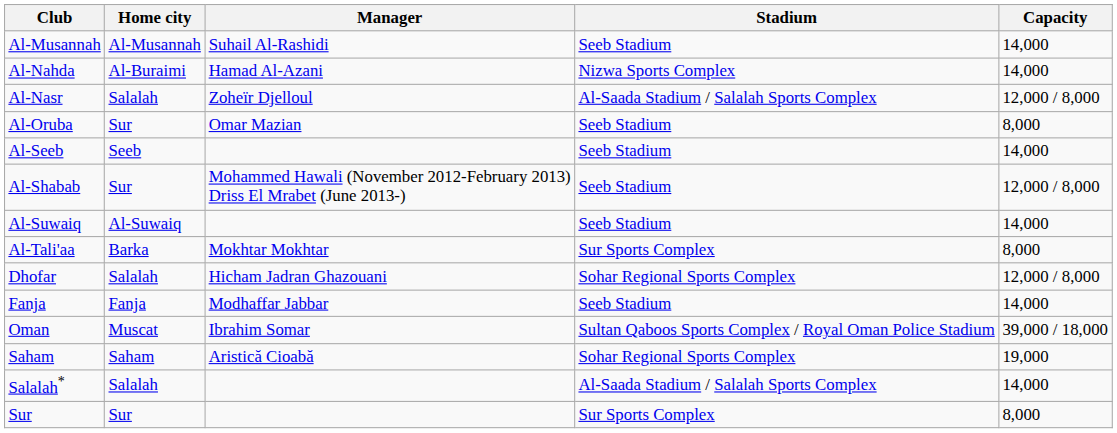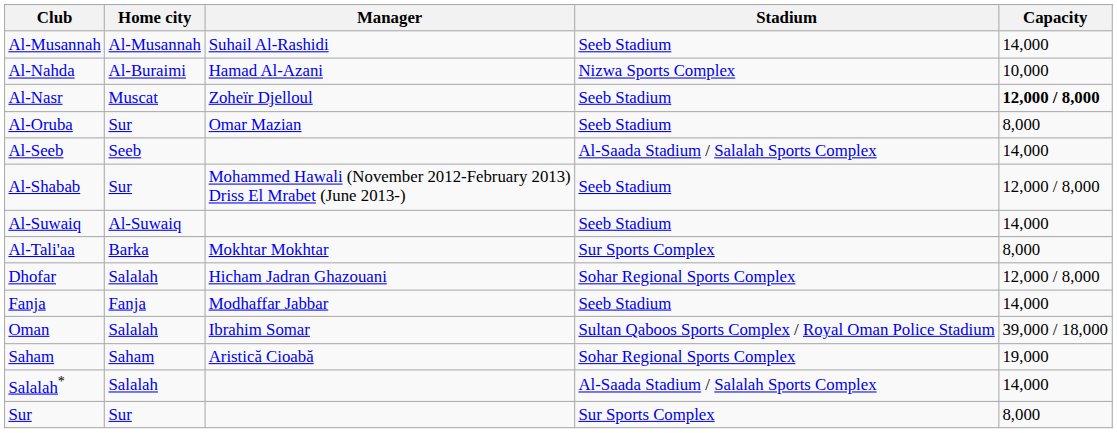Al-Nahda | Capacity: 14,000 -> 10,000
Al-Nasr | Home city: Salalah -> Muscat
Al-Nasr | Stadium: Al-Saada Stadium / Salalah Sports Complex -> Seeb Stadium
Al-Nasr | Capacity: normal -> bold
Al-Seeb | Stadium: Seeb Stadium -> Al-Saada Stadium / Salalah Sports Complex
Oman | Home city: Muscat -> Salalah
